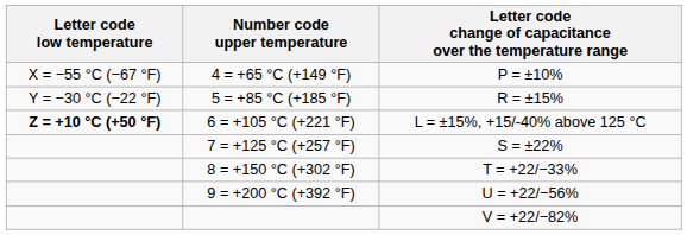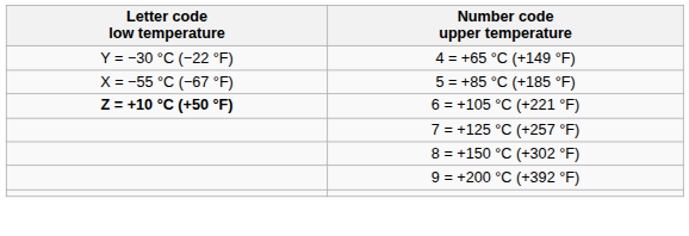- column: Letter code change of capacitance over the temperature range | P = ±10% | R = ±15% | L = ±15%, +15/-40% above 125 °C | S = ±22% | T = +22/−33% | U = +22/−56% | V = +22/−82%
4 = +65 °C (+149 °F) | Letter code low temperature: X = −55 °C (−67 °F) -> Y = −30 °C (−22 °F)
5 = +85 °C (+185 °F) | Letter code low temperature: Y = −30 °C (−22 °F) -> X = −55 °C (−67 °F)
